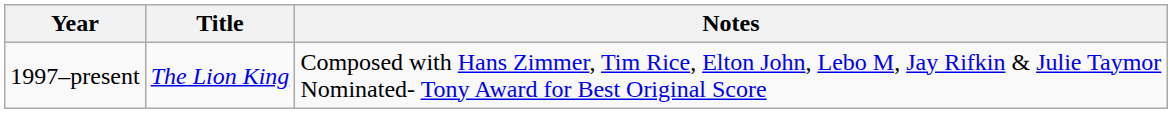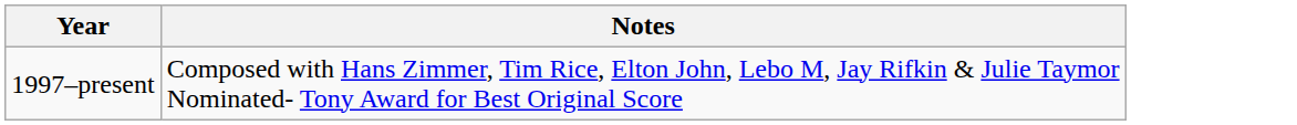- column: Title | The Lion King
